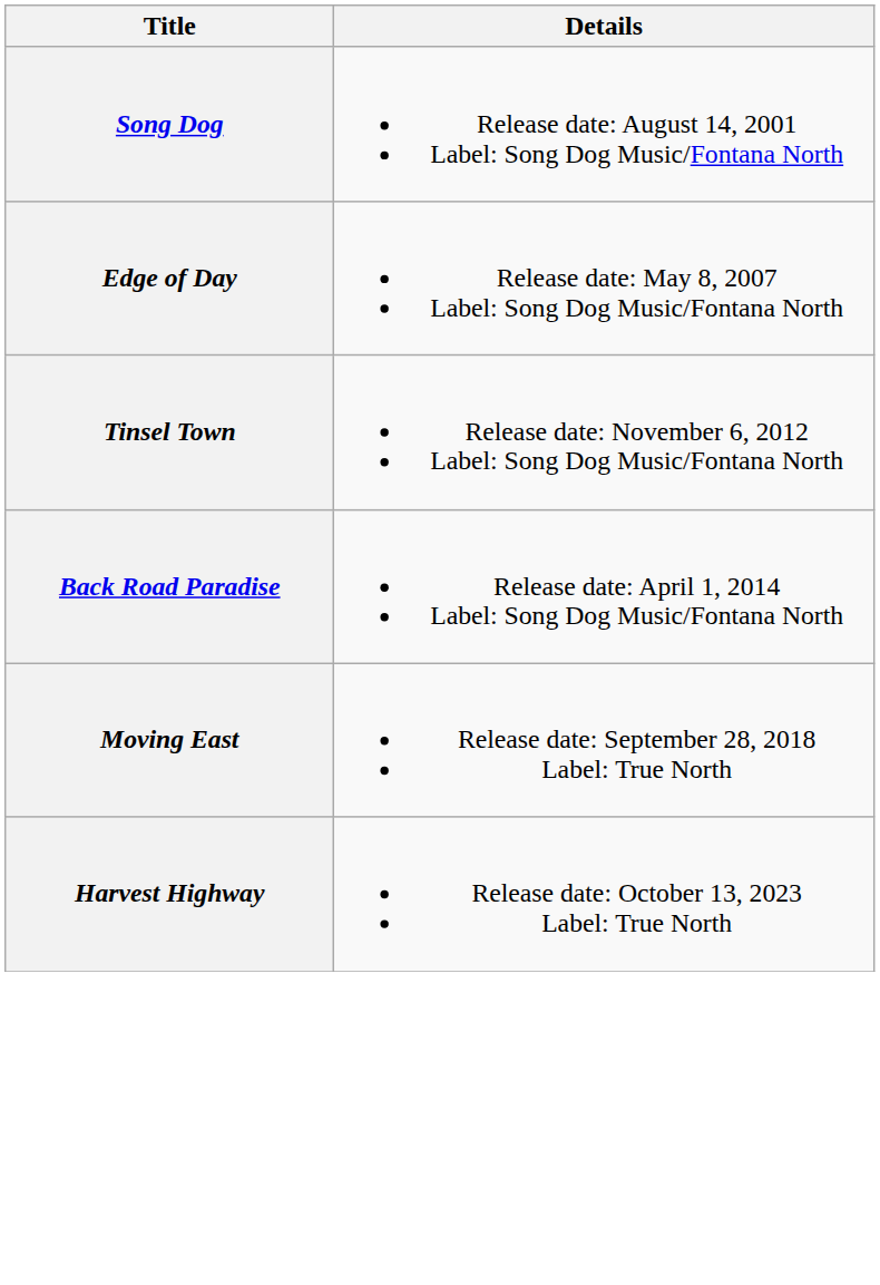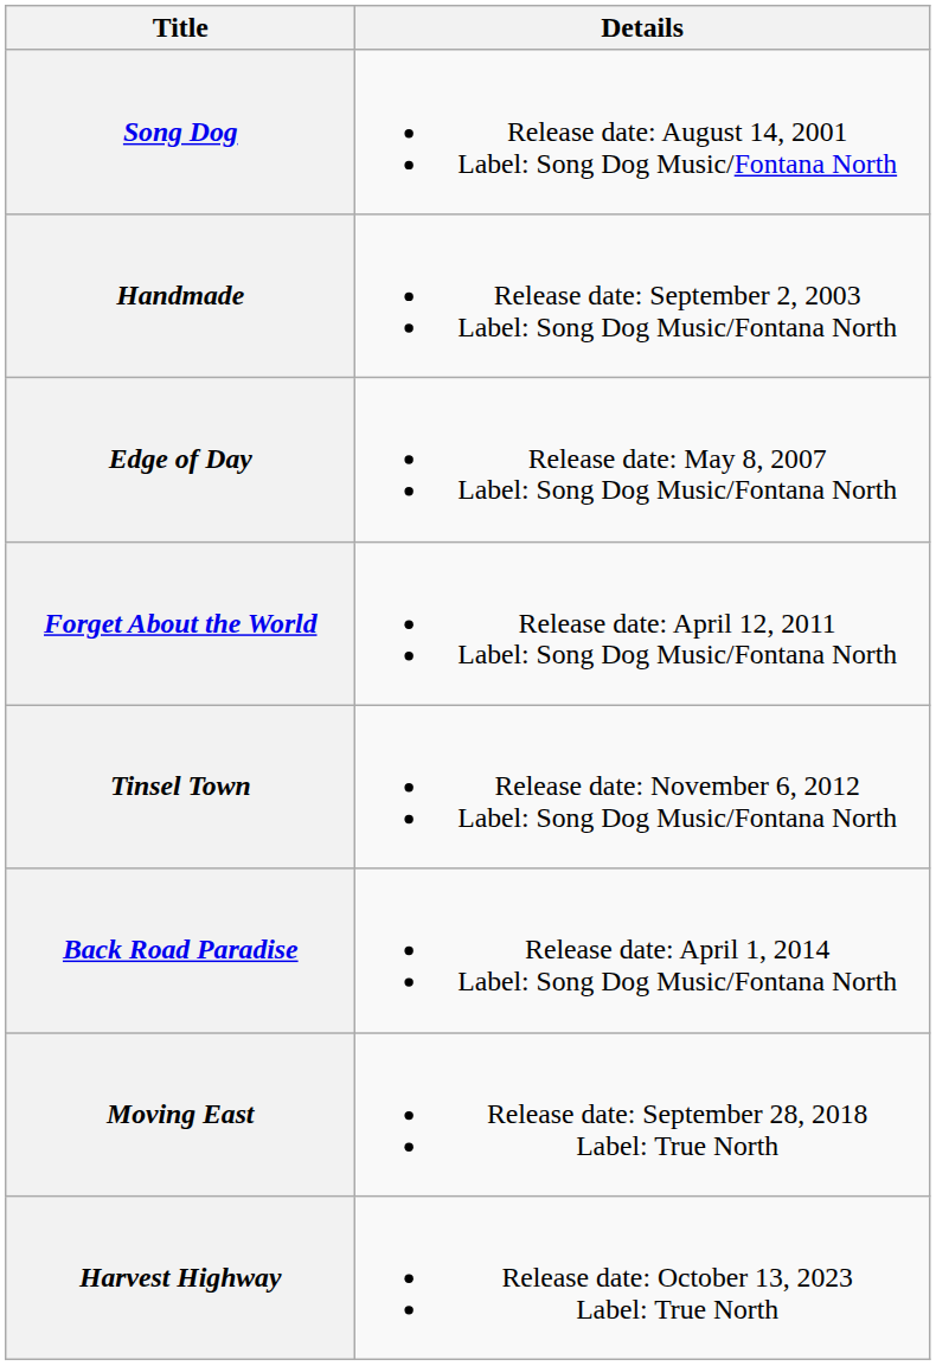+ row: Handmade | Release date: September 2, 2003 Label: Song Dog Music/Fontana North
+ row: Forget About the World | Release date: April 12, 2011 Label: Song Dog Music/Fontana North
